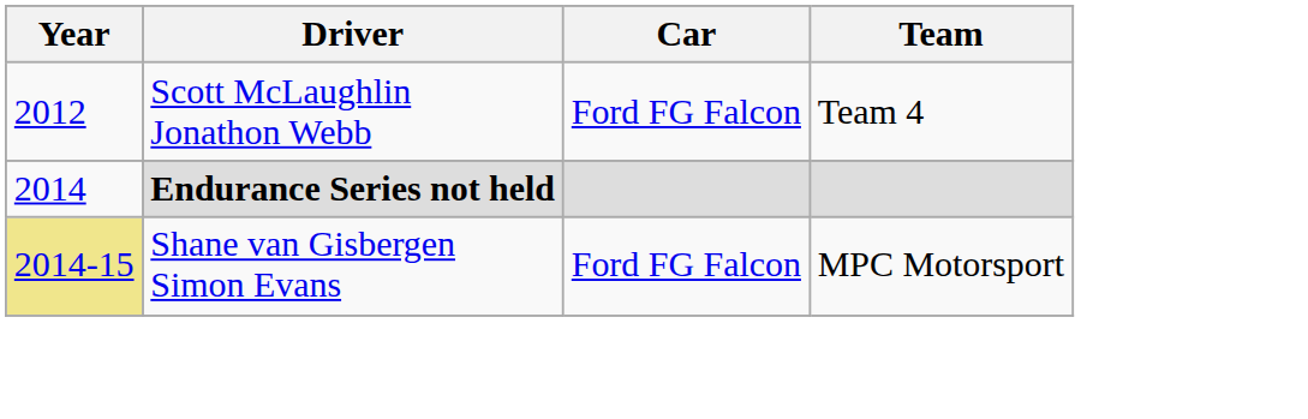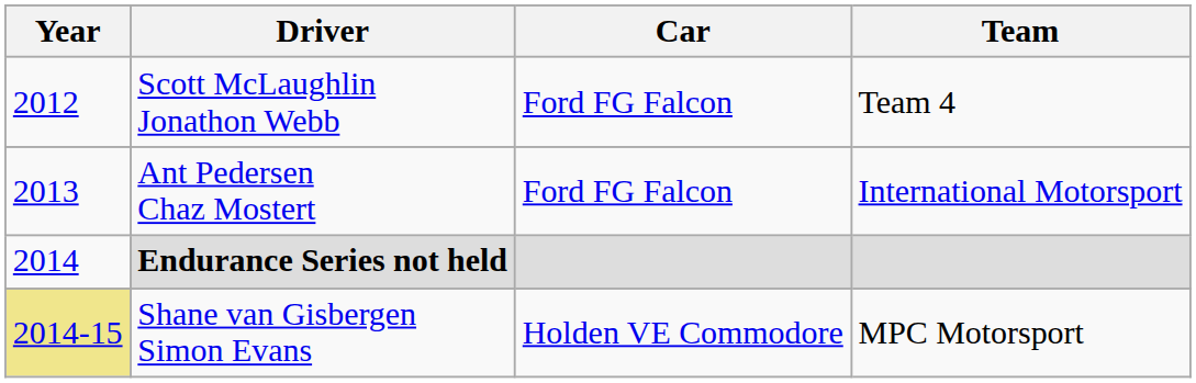+ row: 2013 | Ant Pedersen Chaz Mostert | Ford FG Falcon | International Motorsport
Shane van Gisbergen Simon Evans | Car: Ford FG Falcon -> Holden VE Commodore
